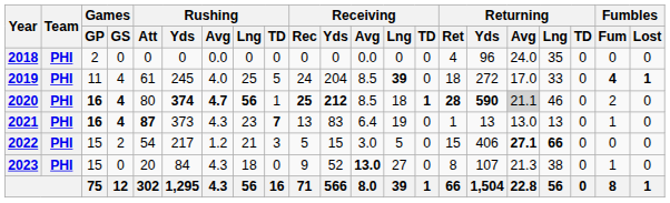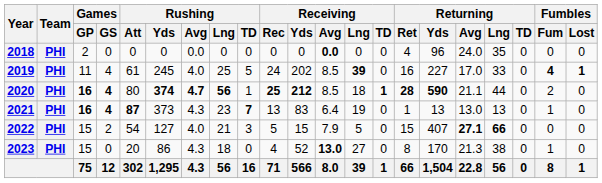2018 | Receiving / Avg: normal -> bold
2019 | Receiving / Yds: 204 -> 202
2019 | Returning / Ret: 18 -> 16
2019 | Returning / Yds: 272 -> 227
2020 | Returning / Avg: lightgrey background -> no background
2020 | Returning / Lng: 46 -> 44
2022 | Rushing / Yds: 217 -> 127
2022 | Rushing / Avg: 1.2 -> 4.0
2022 | Receiving / Avg: 3.0 -> 7.9
2022 | Returning / Yds: 406 -> 407
2023 | Rushing / Yds: 84 -> 86
2023 | Receiving / Rec: 9 -> 4
2023 | Returning / Yds: 107 -> 170
